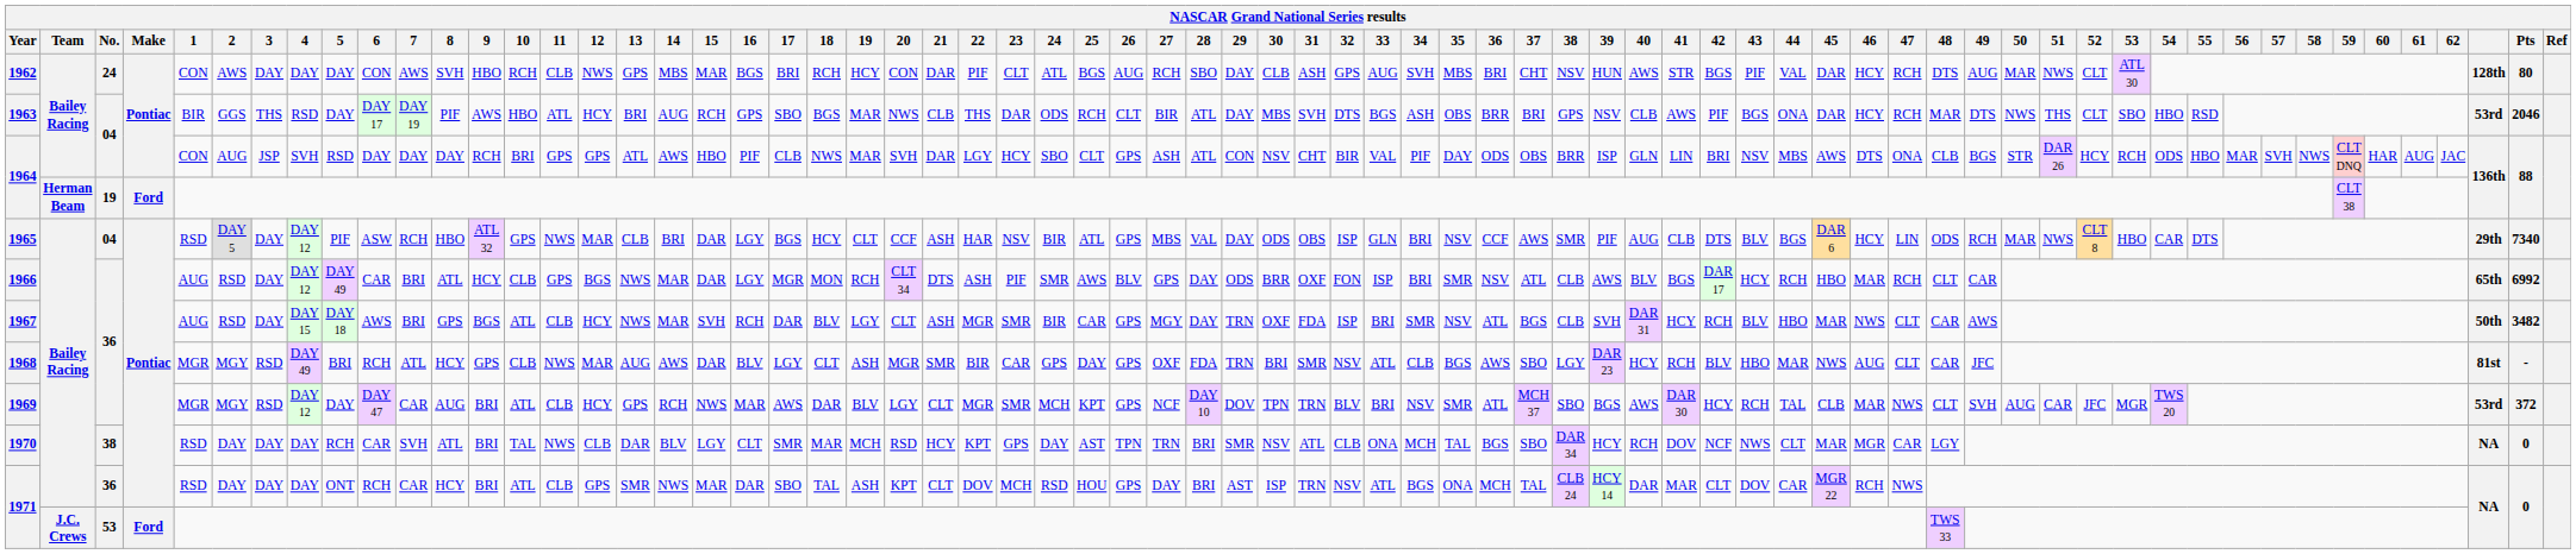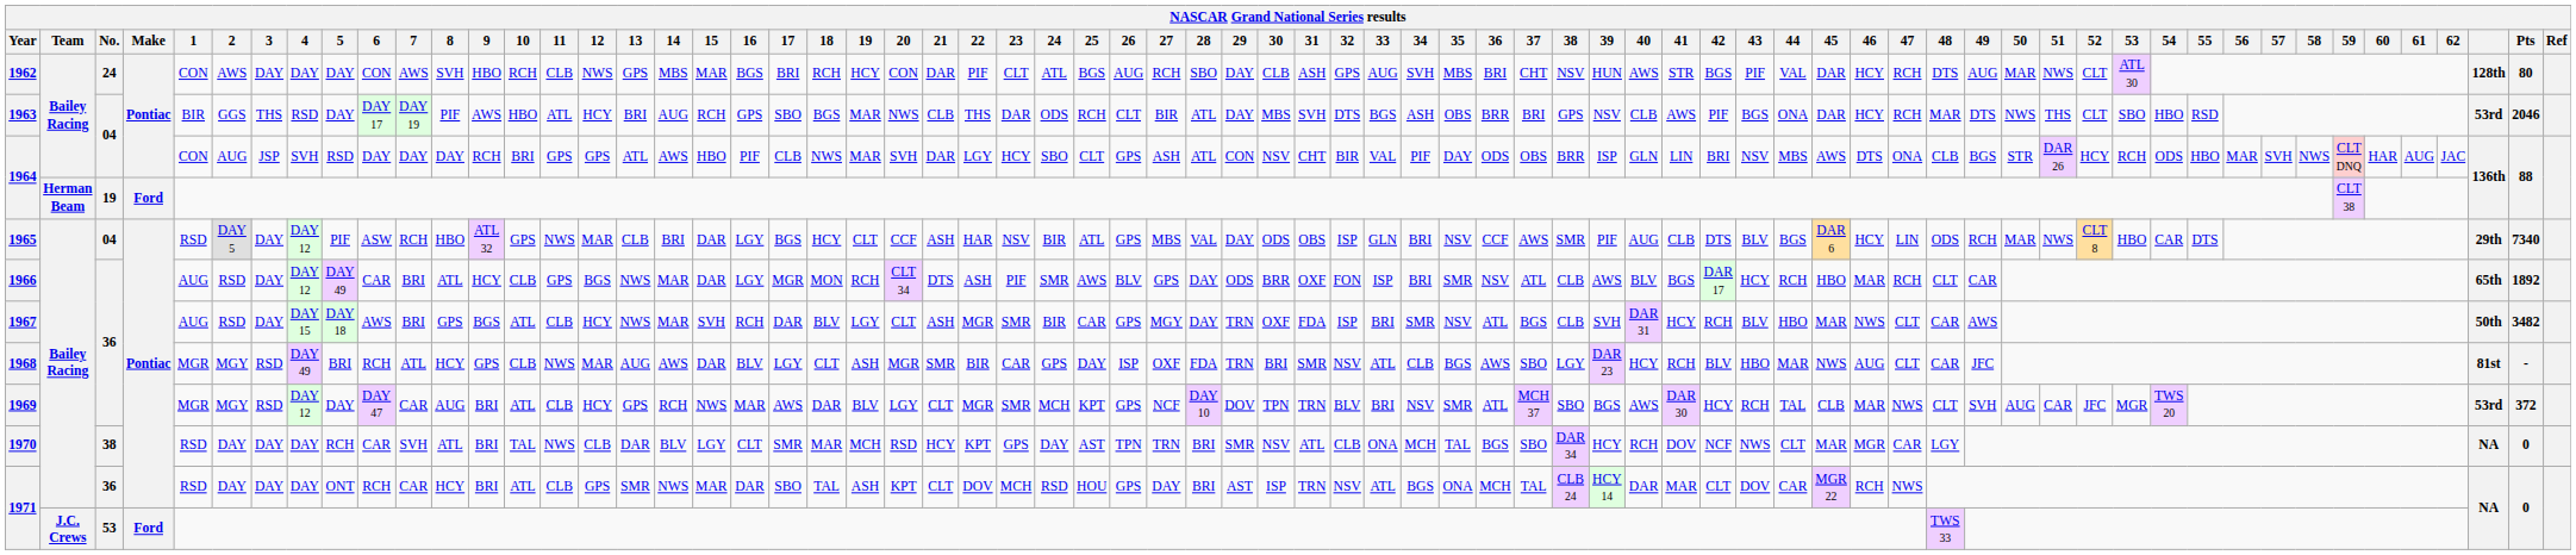1966 | Pts: 6992 -> 1892
1968 | 26: GPS -> ISP
